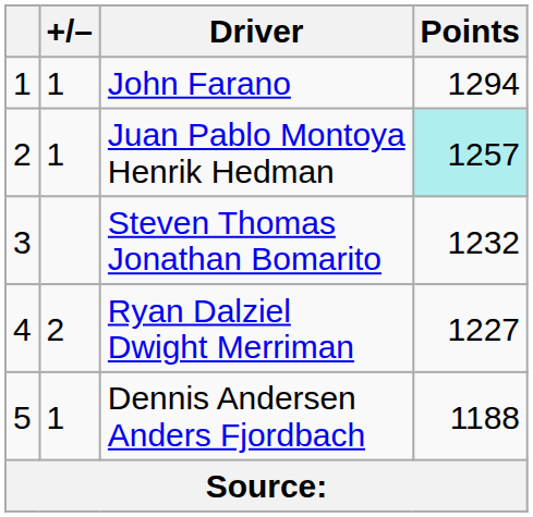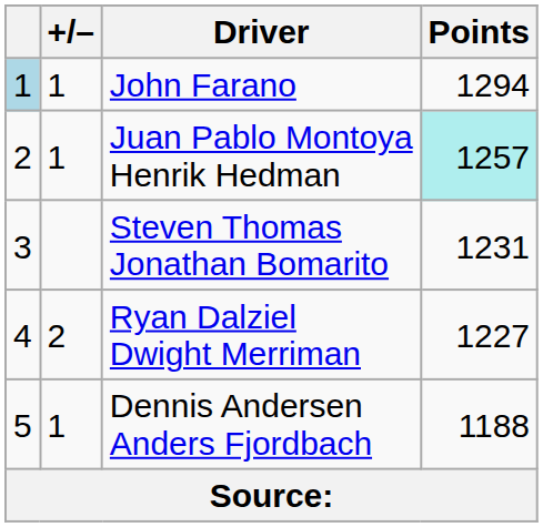John Farano | column 1: no background -> lightblue background
Steven Thomas Jonathan Bomarito | Points: 1232 -> 1231
